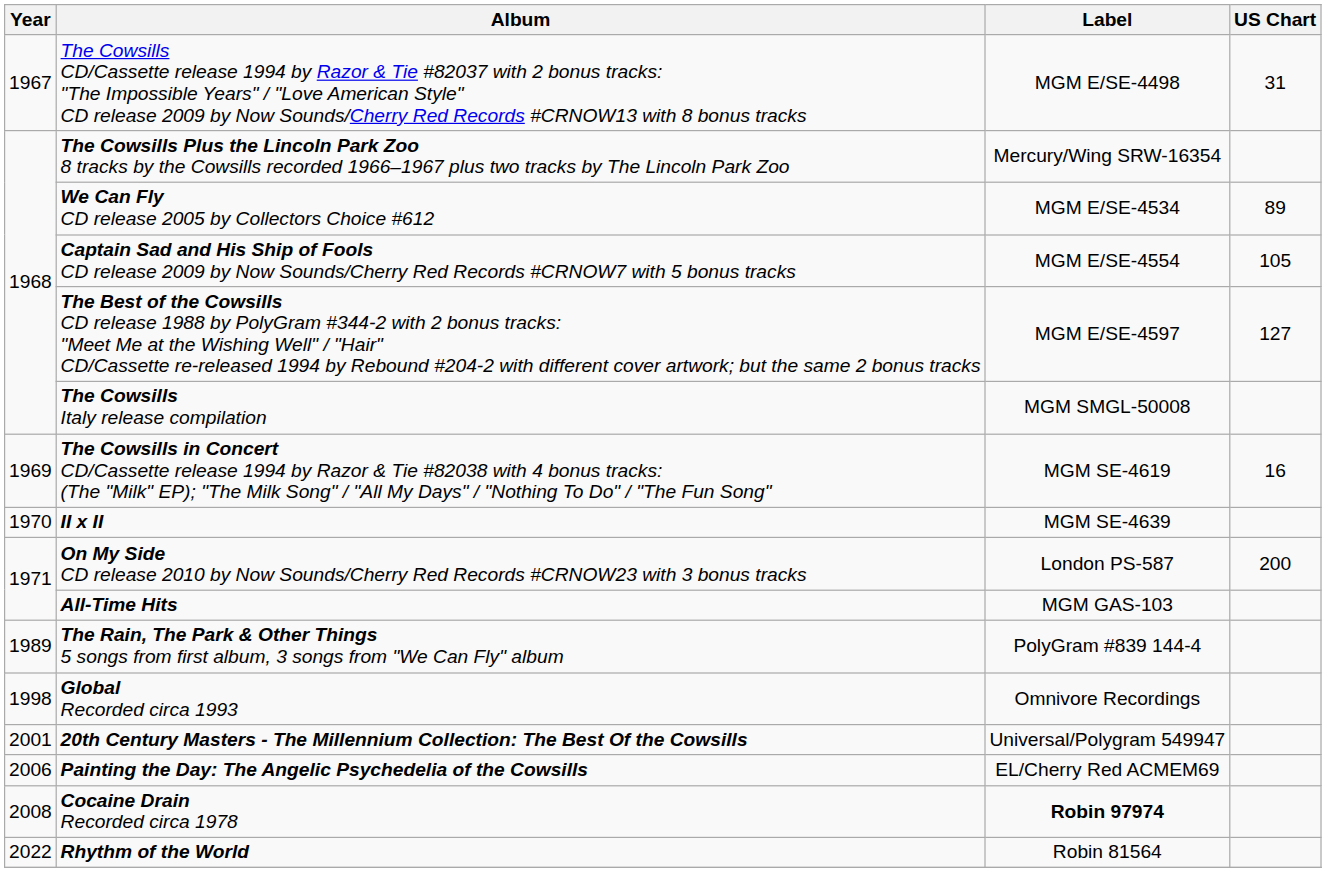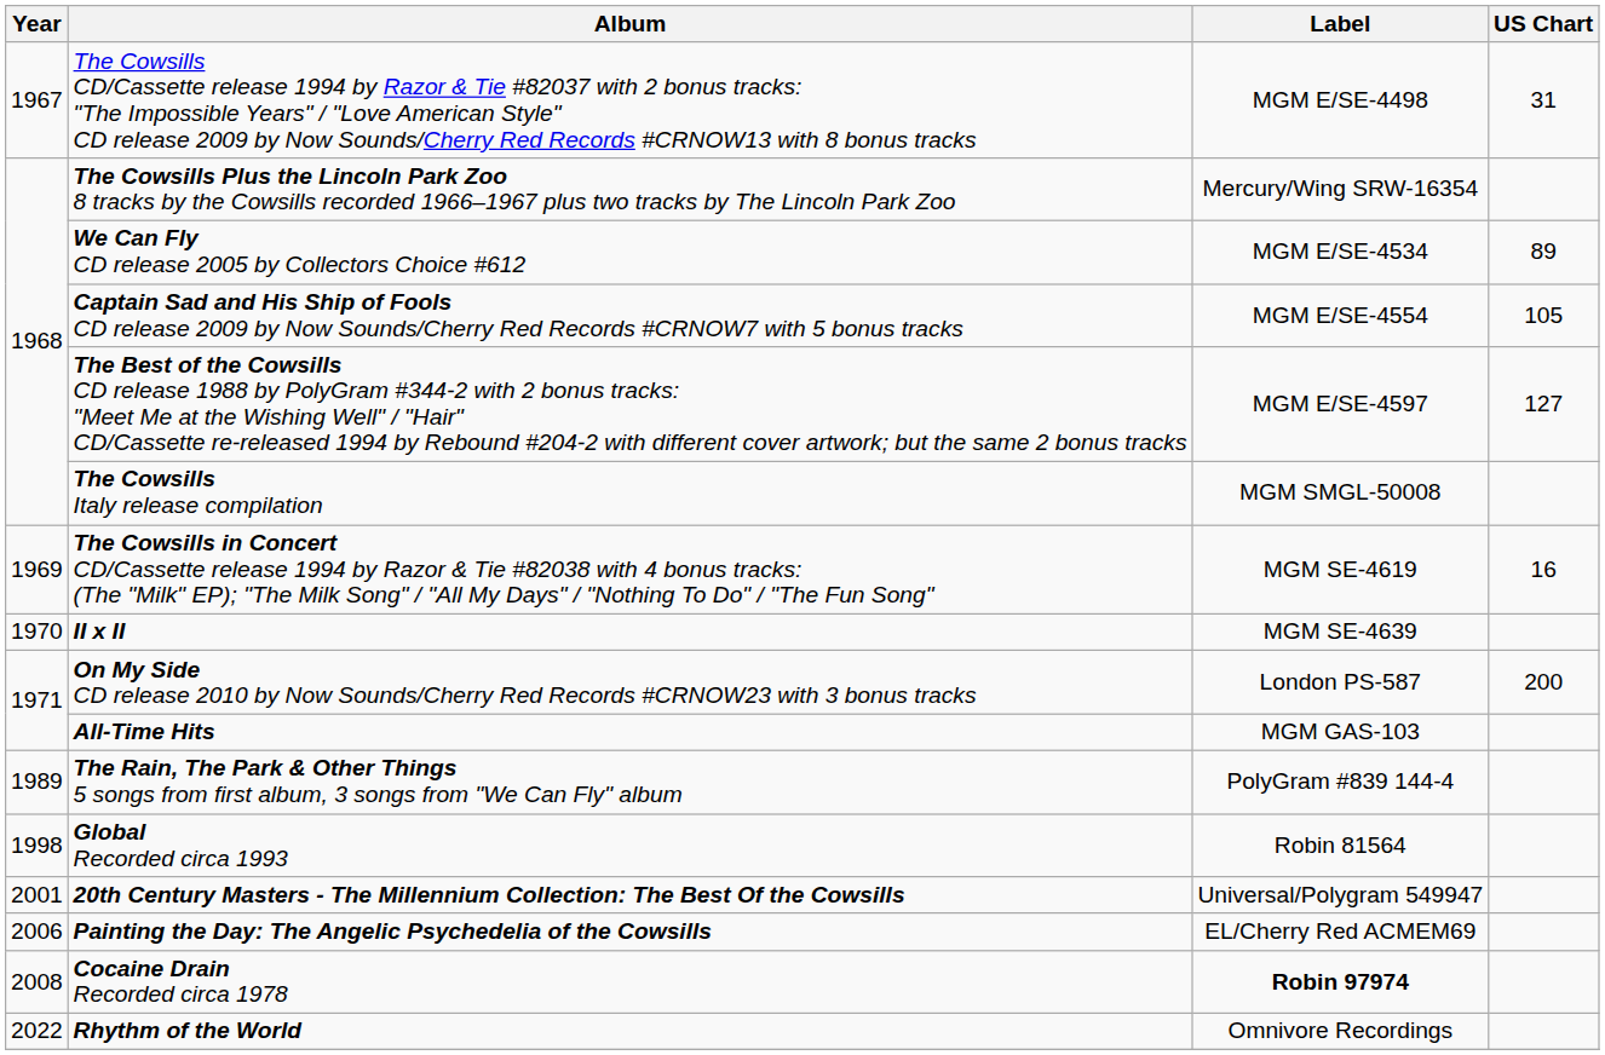Global Recorded circa 1993 | Label: Omnivore Recordings -> Robin 81564
Rhythm of the World | Label: Robin 81564 -> Omnivore Recordings
